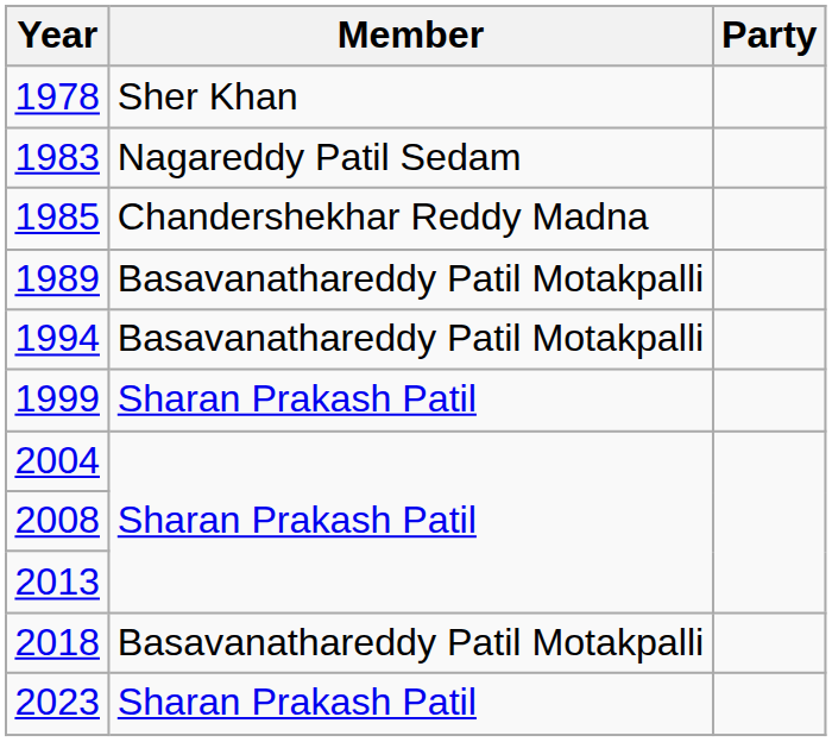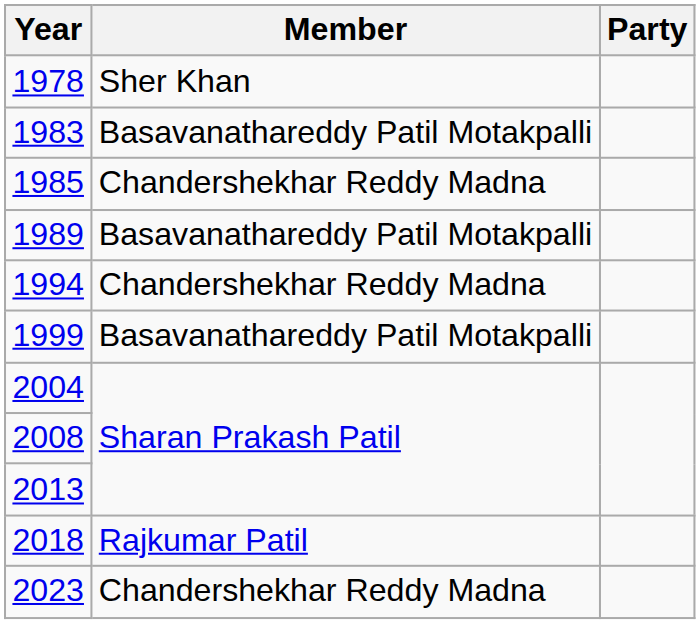1983 | Member: Nagareddy Patil Sedam -> Basavanathareddy Patil Motakpalli
1994 | Member: Basavanathareddy Patil Motakpalli -> Chandershekhar Reddy Madna
1999 | Member: Sharan Prakash Patil -> Basavanathareddy Patil Motakpalli
2018 | Member: Basavanathareddy Patil Motakpalli -> Rajkumar Patil
2023 | Member: Sharan Prakash Patil -> Chandershekhar Reddy Madna
